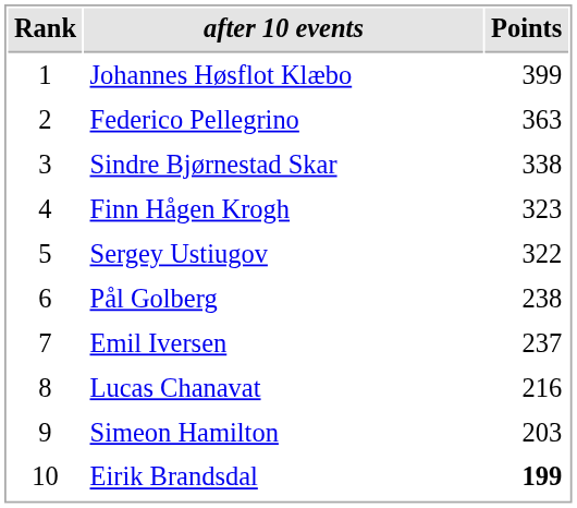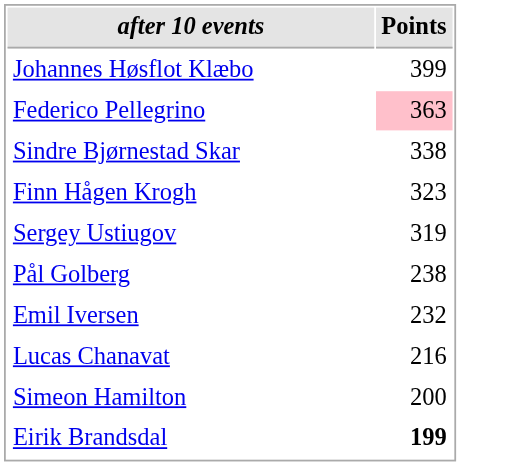- column: Rank | 1 | 2 | 3 | 4 | 5 | 6 | 7 | 8 | 9 | 10
Federico Pellegrino | Points: no background -> pink background
Sergey Ustiugov | Points: 322 -> 319
Emil Iversen | Points: 237 -> 232
Simeon Hamilton | Points: 203 -> 200
